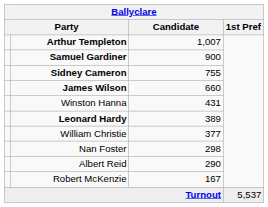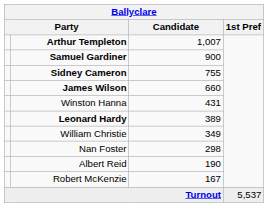William Christie | Candidate: 377 -> 349
Albert Reid | Candidate: 290 -> 190
